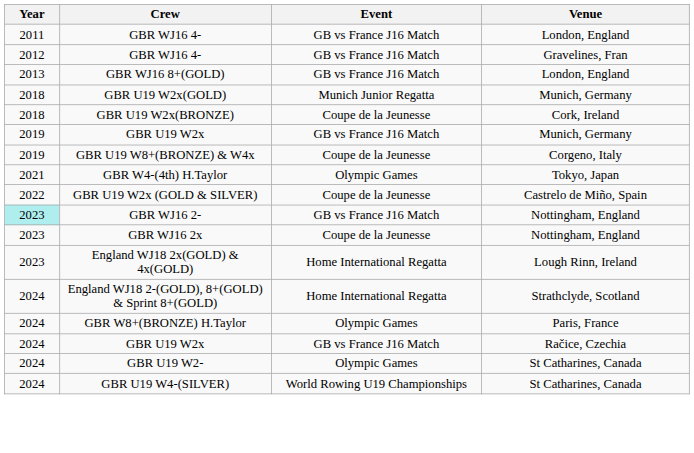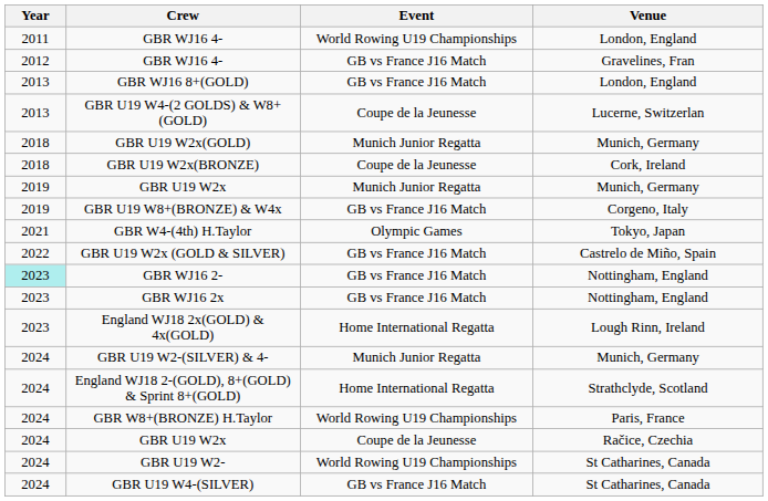GBR WJ16 4- / London, England | Event: GB vs France J16 Match -> World Rowing U19 Championships
+ row: 2013 | GBR U19 W4-(2 GOLDS) & W8+(GOLD) | Coupe de la Jeunesse | Lucerne, Switzerlan
GBR U19 W2x / Munich, Germany | Event: GB vs France J16 Match -> Munich Junior Regatta
GBR U19 W8+(BRONZE) & W4x | Event: Coupe de la Jeunesse -> GB vs France J16 Match
GBR U19 W2x (GOLD & SILVER) | Event: Coupe de la Jeunesse -> GB vs France J16 Match
GBR WJ16 2x | Event: Coupe de la Jeunesse -> GB vs France J16 Match
+ row: 2024 | GBR U19 W2-(SILVER) & 4- | Munich Junior Regatta | Munich, Germany
GBR W8+(BRONZE) H.Taylor | Event: Olympic Games -> World Rowing U19 Championships
GBR U19 W2x / Račice, Czechia | Event: GB vs France J16 Match -> Coupe de la Jeunesse
GBR U19 W2- | Event: Olympic Games -> World Rowing U19 Championships
GBR U19 W4-(SILVER) | Event: World Rowing U19 Championships -> GB vs France J16 Match
